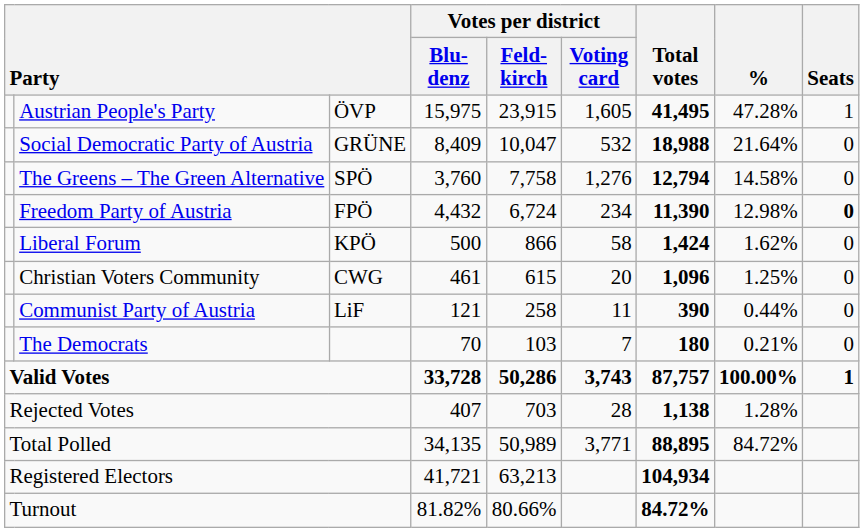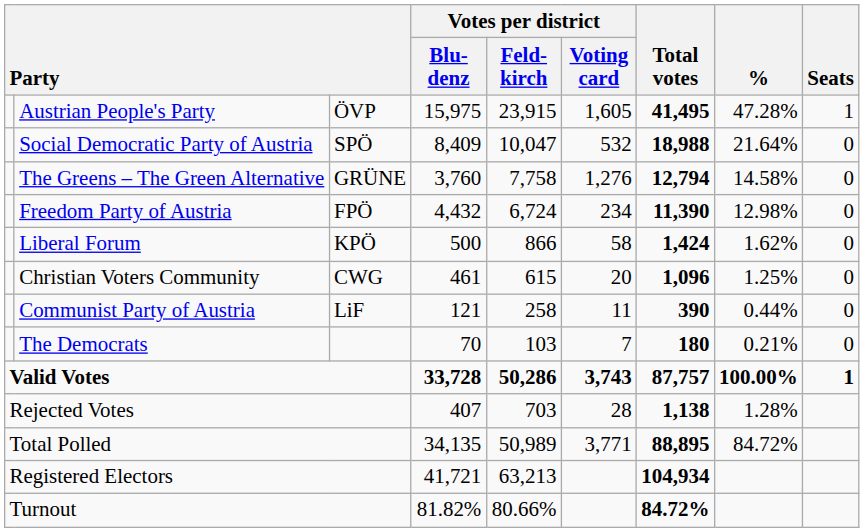Social Democratic Party of Austria | column 3: GRÜNE -> SPÖ
The Greens – The Green Alternative | column 3: SPÖ -> GRÜNE
Freedom Party of Austria | Seats: bold -> normal
